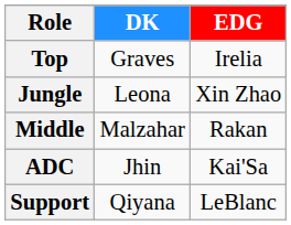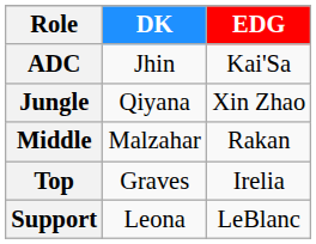rows swapped: Top <-> ADC
Jungle | DK: Leona -> Qiyana
Support | DK: Qiyana -> Leona
